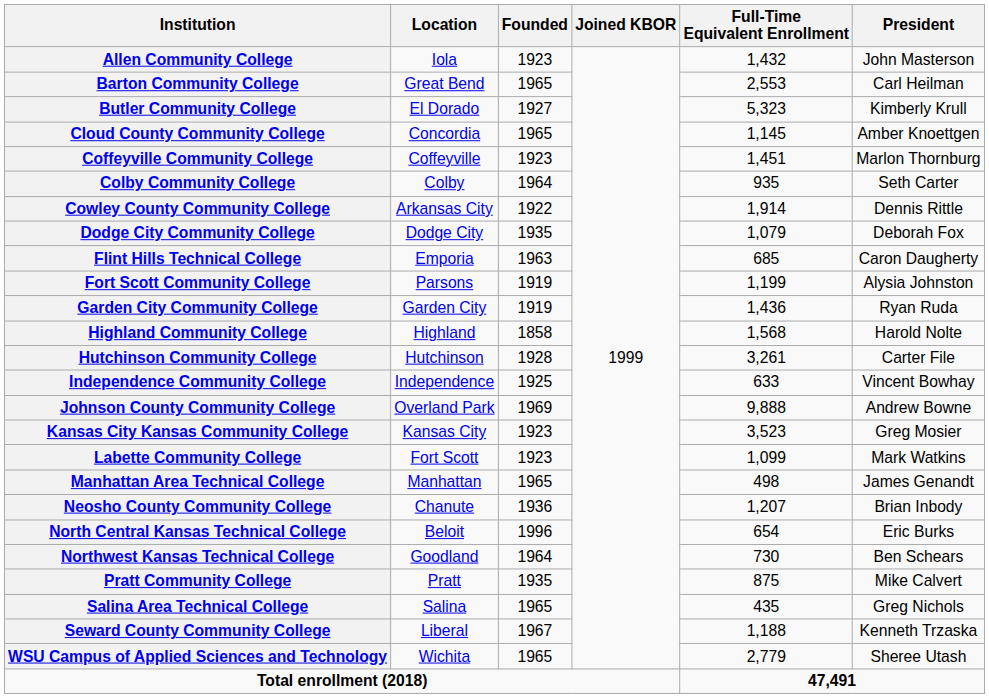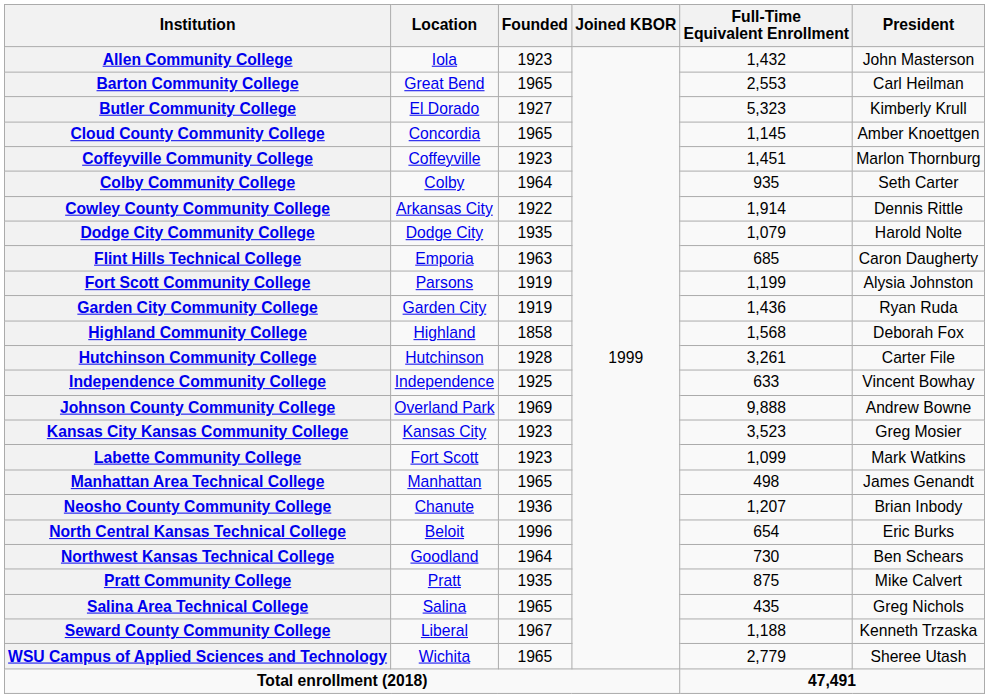Dodge City Community College | President: Deborah Fox -> Harold Nolte
Highland Community College | President: Harold Nolte -> Deborah Fox
